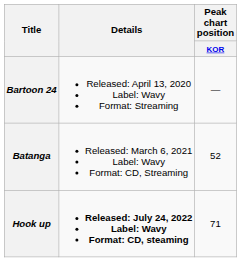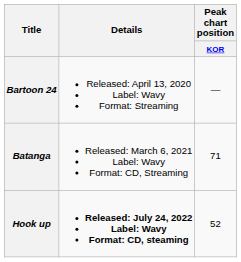Batanga | Peak chart position / KOR: 52 -> 71
Hook up | Peak chart position / KOR: 71 -> 52
